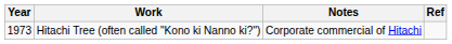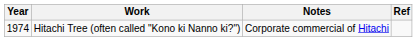Hitachi Tree (often called "Kono ki Nanno ki?") | Year: 1973 -> 1974
